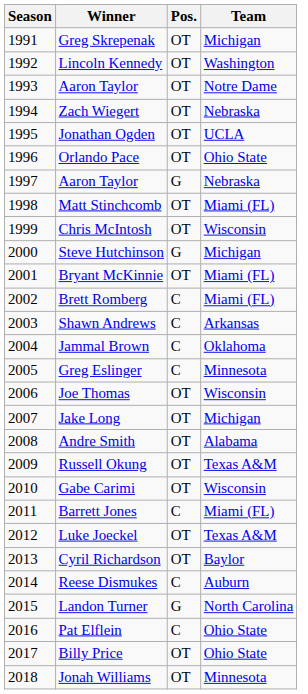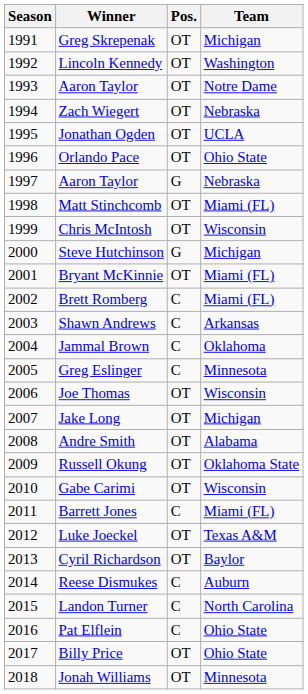Russell Okung | Team: Texas A&M -> Oklahoma State
Landon Turner | Pos.: G -> C
